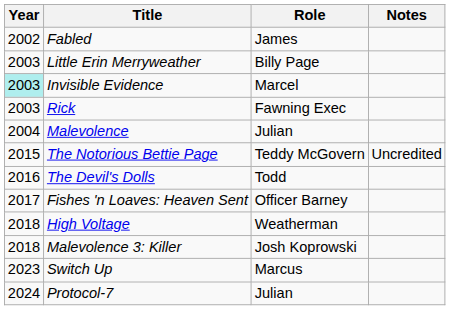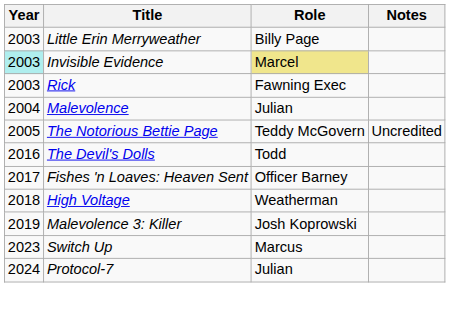- row: 2002 | Fabled | James
Invisible Evidence | Role: no background -> khaki background
The Notorious Bettie Page | Year: 2015 -> 2005
Malevolence 3: Killer | Year: 2018 -> 2019
